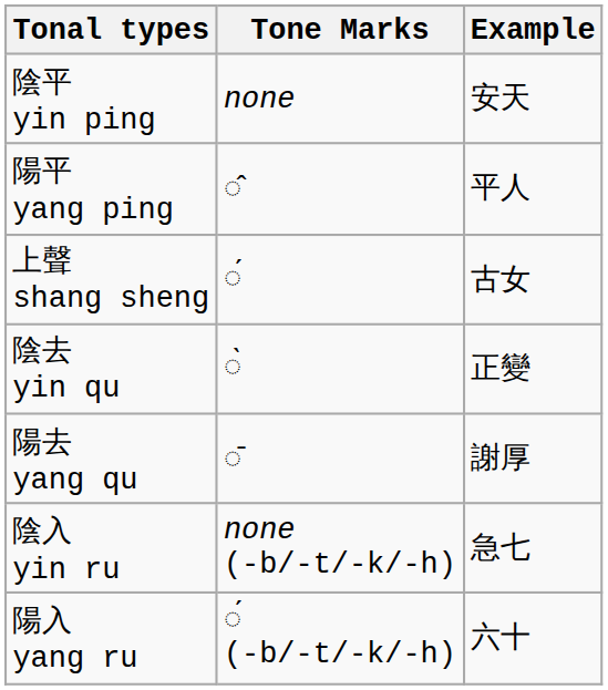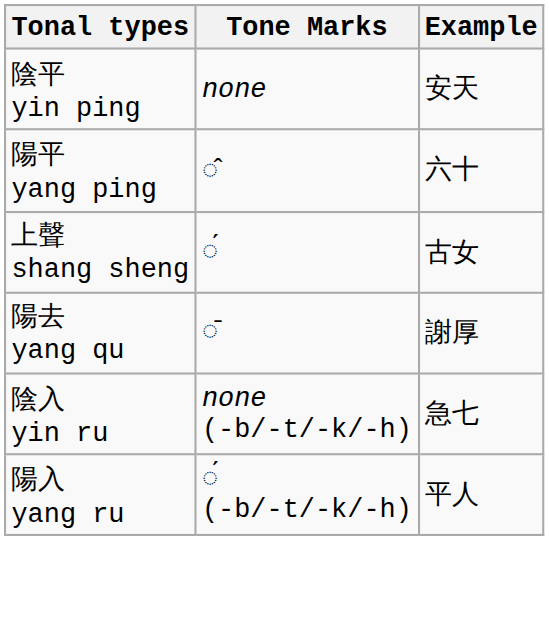陽平 yang ping | Example: 平人 -> 六十
- row: 陰去 yin qu | ◌̀ | 正變
陽入 yang ru | Example: 六十 -> 平人
